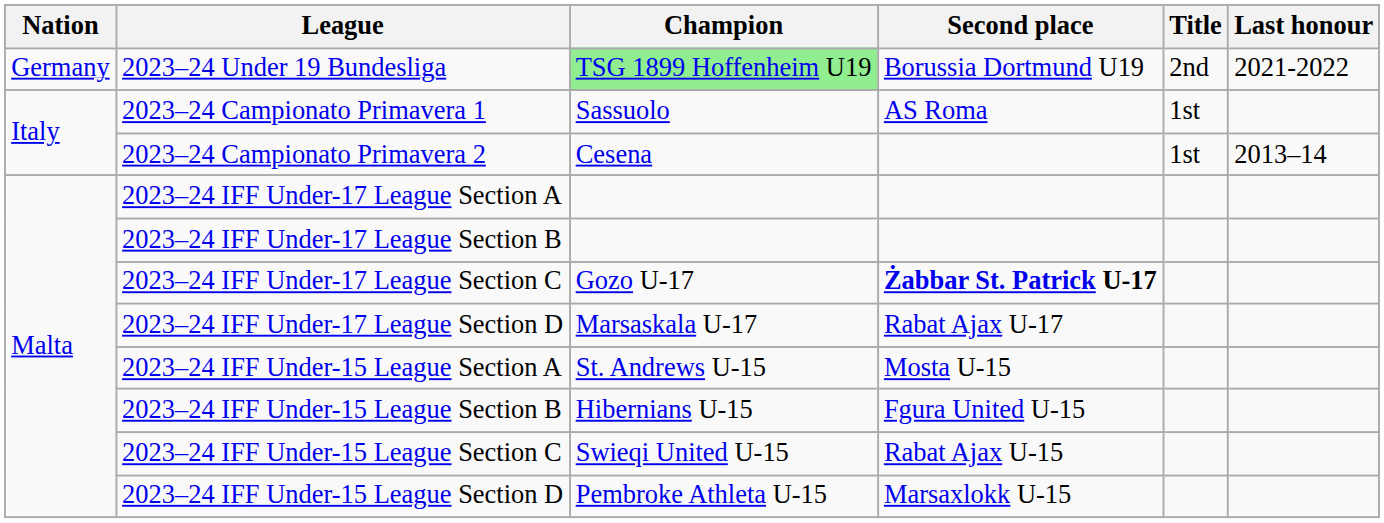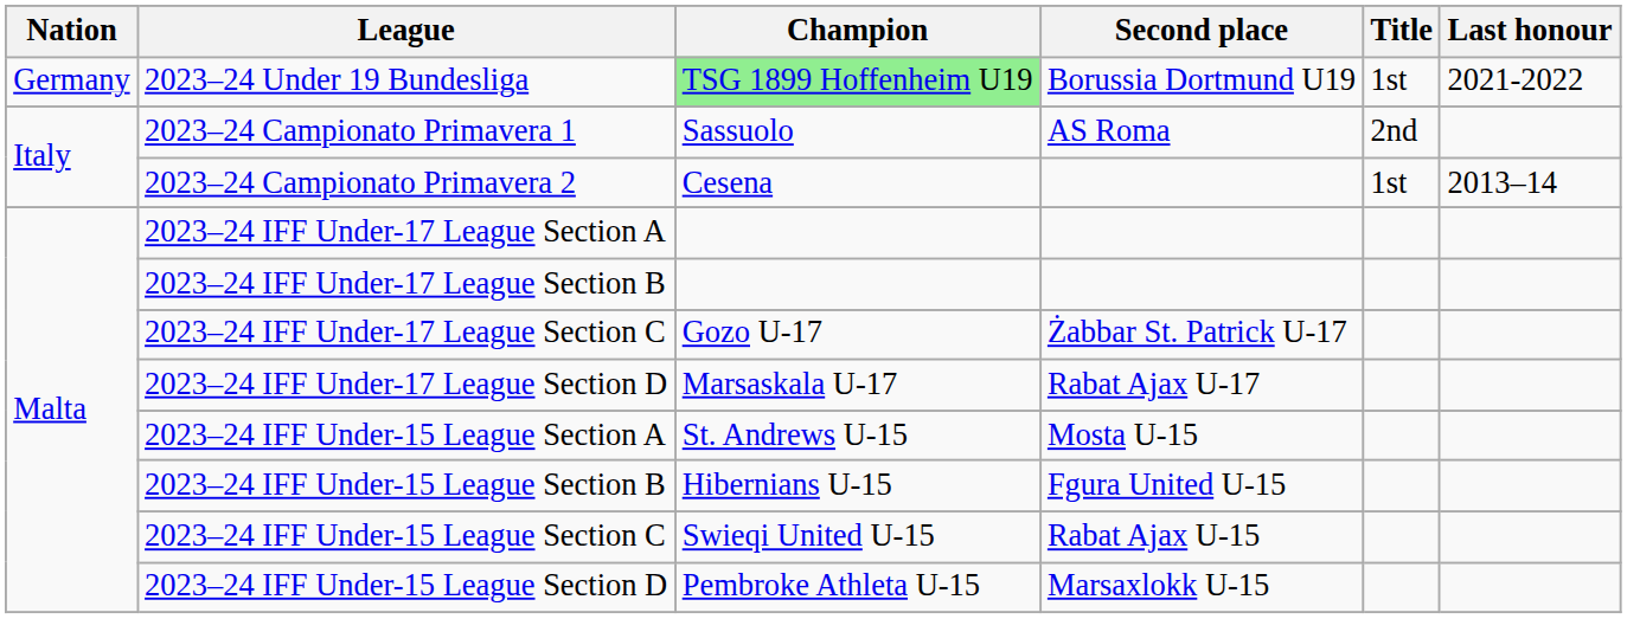2023–24 Under 19 Bundesliga | Title: 2nd -> 1st
2023–24 Campionato Primavera 1 | Title: 1st -> 2nd
2023–24 IFF Under-17 League Section C | Second place: bold -> normal
